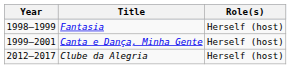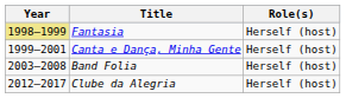Fantasia | Year: no background -> khaki background
+ row: 2003–2008 | Band Folia | Herself (host)
